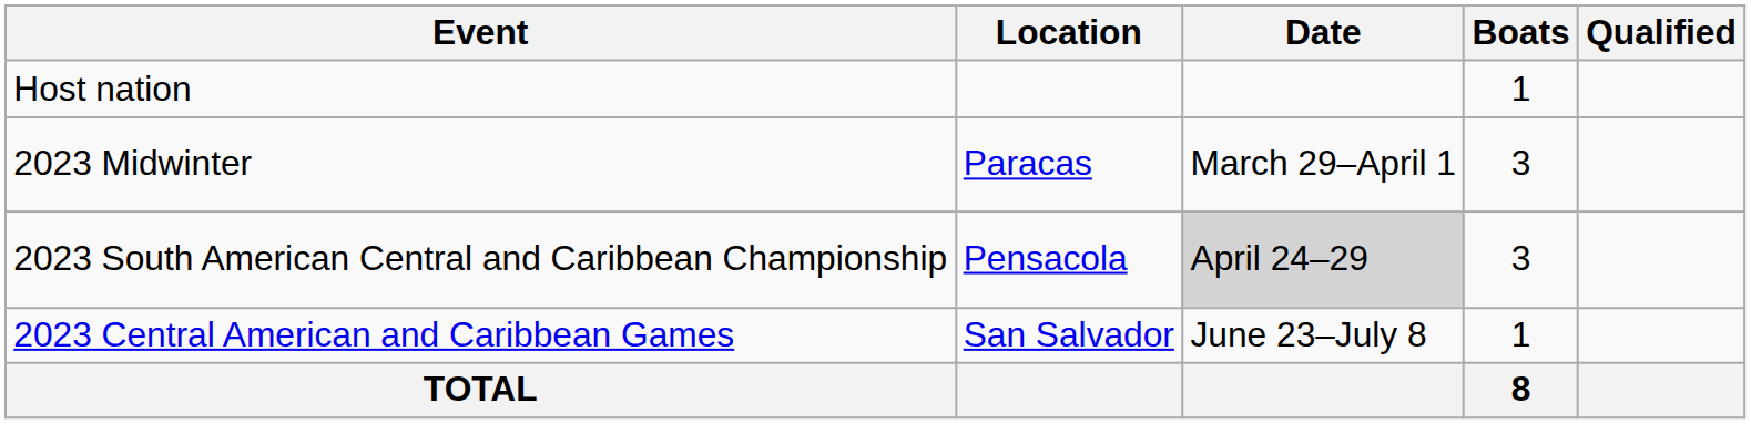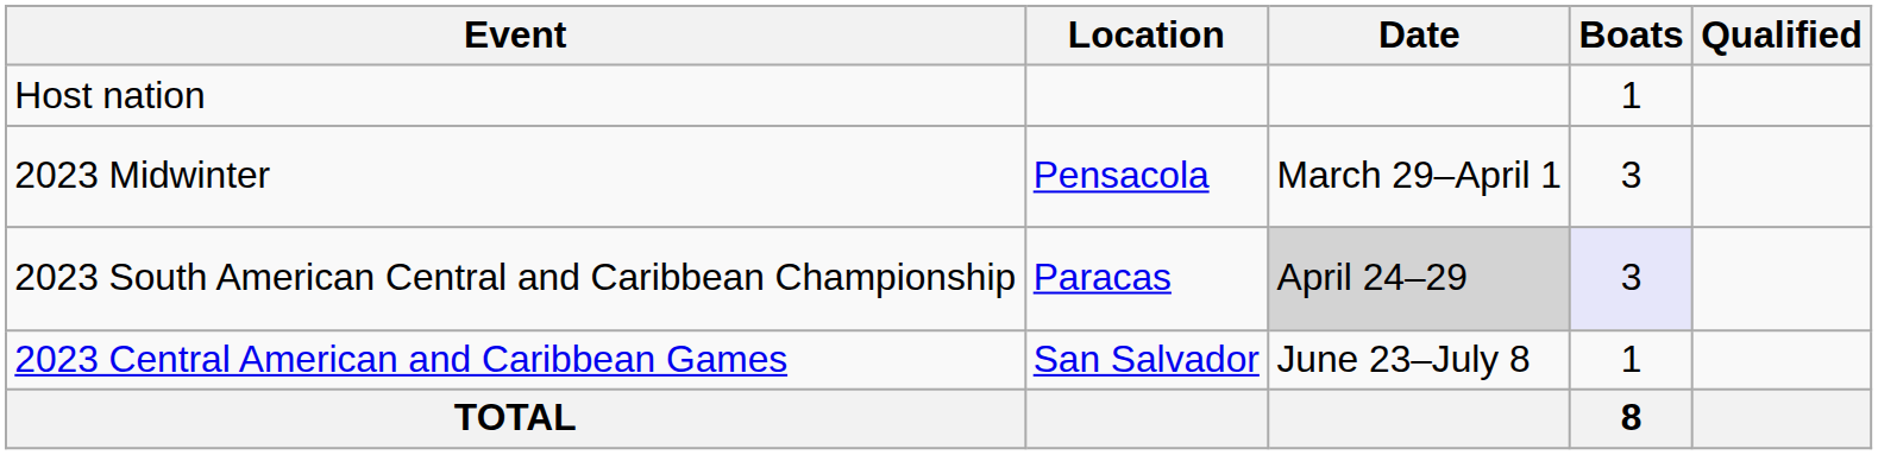2023 Midwinter | Location: Paracas -> Pensacola
2023 South American Central and Caribbean Championship | Location: Pensacola -> Paracas
2023 South American Central and Caribbean Championship | Boats: no background -> lavender background
